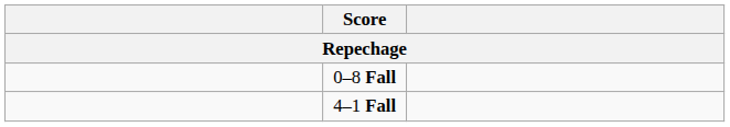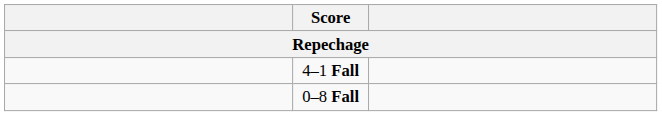rows swapped: 0–8 Fall <-> 4–1 Fall
